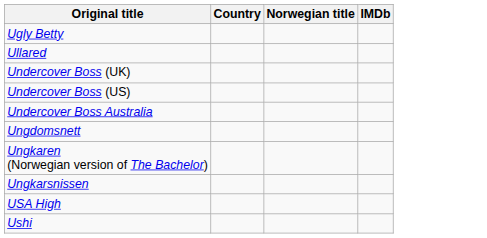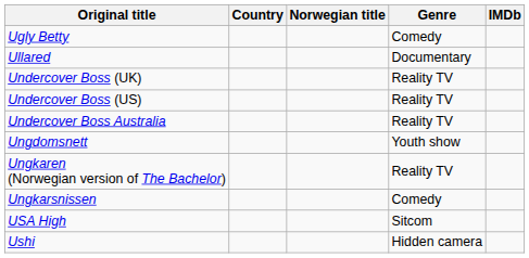+ column: Genre | Comedy | Documentary | Reality TV | Reality TV | Reality TV | Youth show | Reality TV | Comedy | Sitcom | Hidden camera
